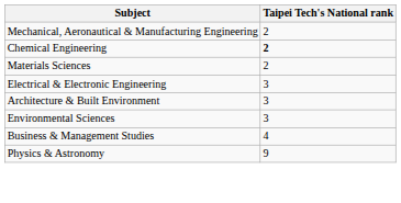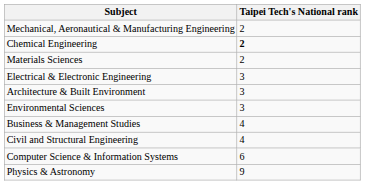+ row: Civil and Structural Engineering | 4
+ row: Computer Science & Information Systems | 6
